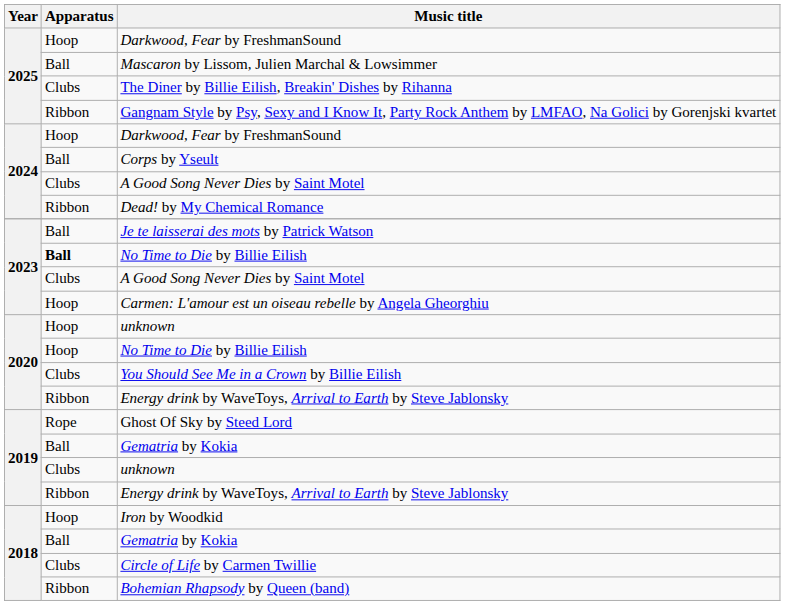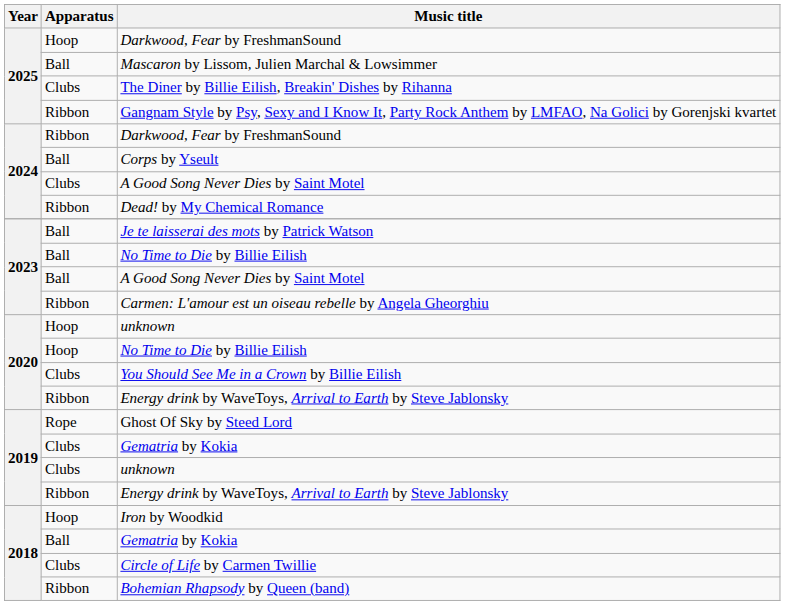2024 / Darkwood, Fear by FreshmanSound | Apparatus: Hoop -> Ribbon
2023 / No Time to Die by Billie Eilish | Apparatus: bold -> normal
2023 / A Good Song Never Dies by Saint Motel | Apparatus: Clubs -> Ball
Carmen: L'amour est un oiseau rebelle by Angela Gheorghiu | Apparatus: Hoop -> Ribbon
2019 / Gematria by Kokia | Apparatus: Ball -> Clubs
